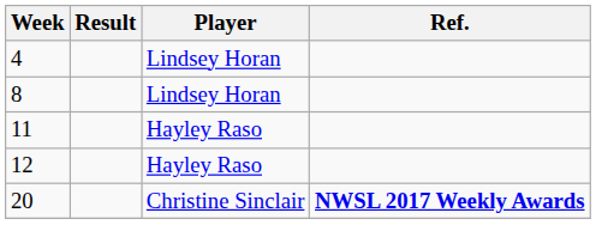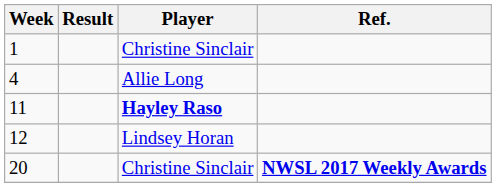+ row: 1 | Christine Sinclair
4 | Player: Lindsey Horan -> Allie Long
- row: 8 | Lindsey Horan
11 | Player: normal -> bold
12 | Player: Hayley Raso -> Lindsey Horan
